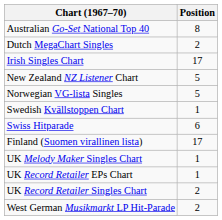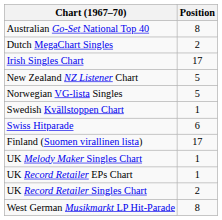West German Musikmarkt LP Hit-Parade | Position: 2 -> 8
